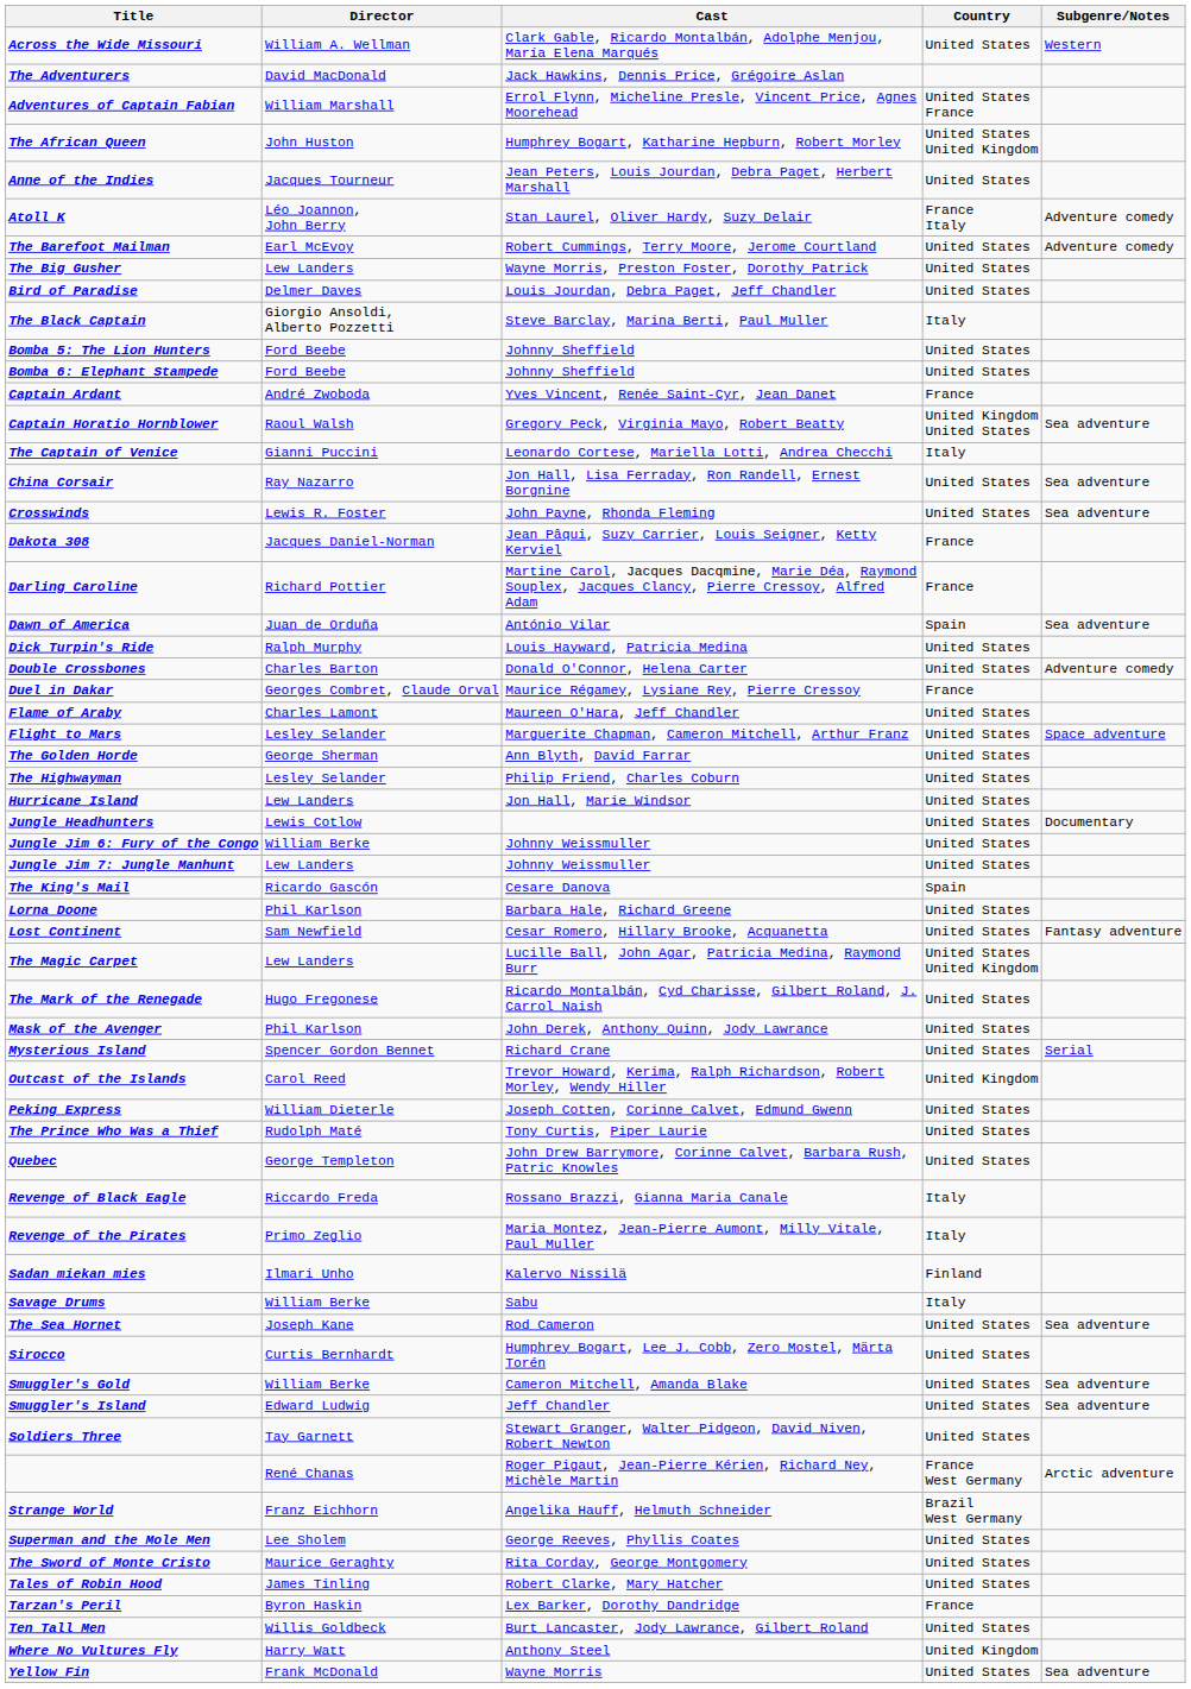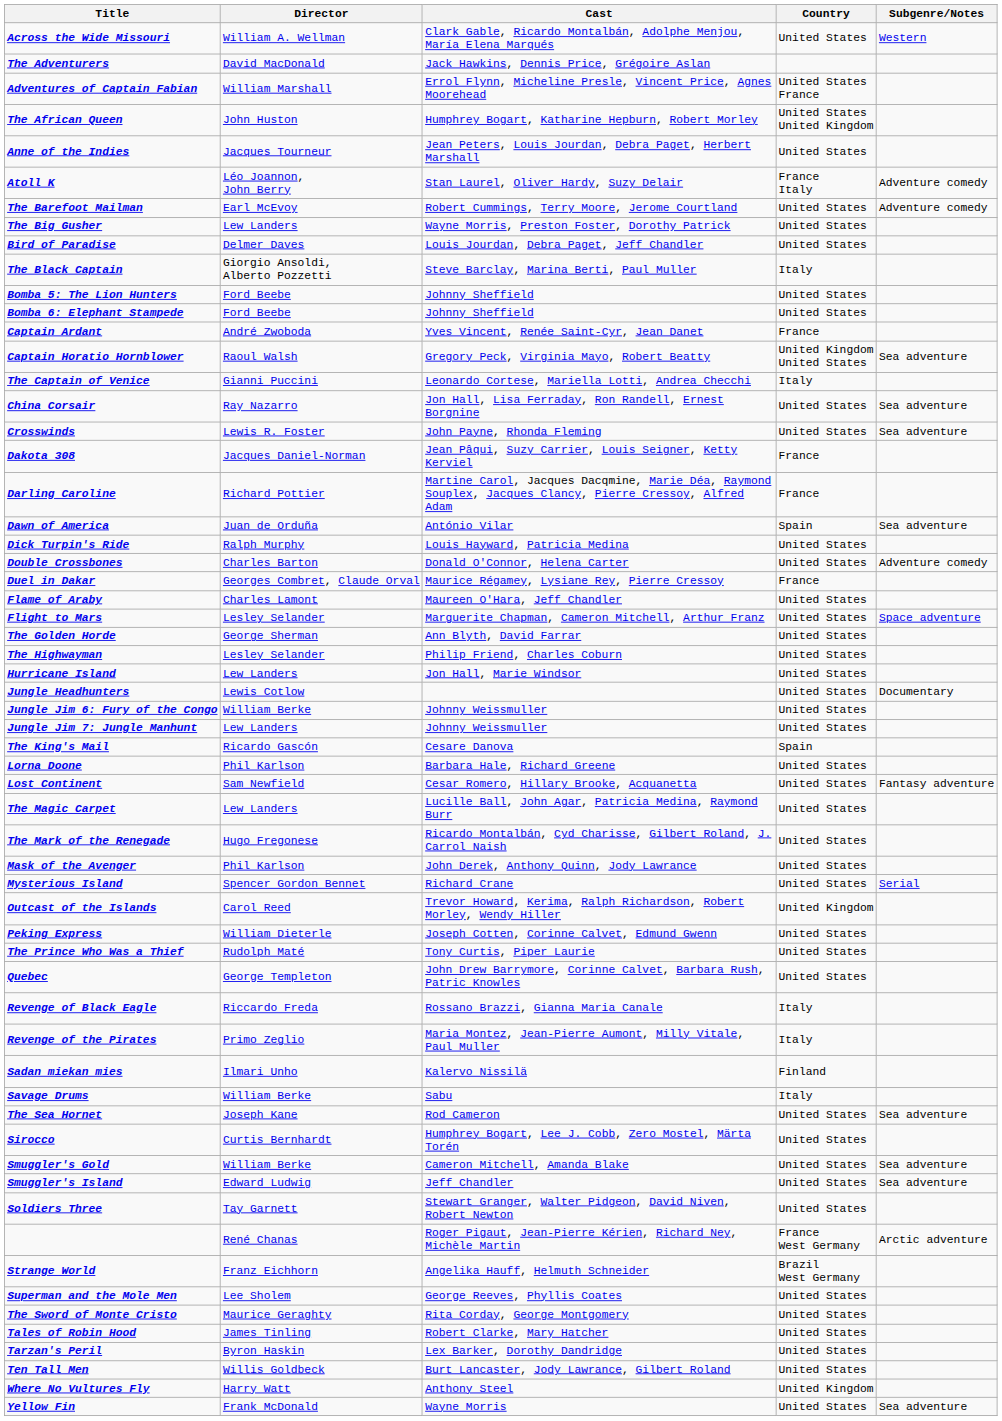The Magic Carpet | Country: United States United Kingdom -> United States
Tarzan's Peril | Country: France -> United States
